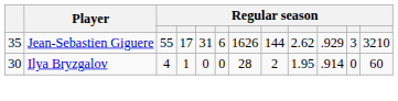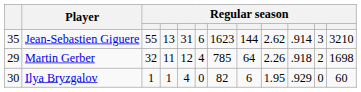Jean-Sebastien Giguere | column 4: 17 -> 13
Jean-Sebastien Giguere | column 7: 1626 -> 1623
Jean-Sebastien Giguere | column 10: .929 -> .914
+ row: 29 | Martin Gerber | 32 | 11 | 12 | 4 | 785 | 64 | 2.26 | .918 | 2 | 1698
Ilya Bryzgalov | column 3: 4 -> 1
Ilya Bryzgalov | column 5: 0 -> 4
Ilya Bryzgalov | column 7: 28 -> 82
Ilya Bryzgalov | column 8: 2 -> 6
Ilya Bryzgalov | column 10: .914 -> .929
